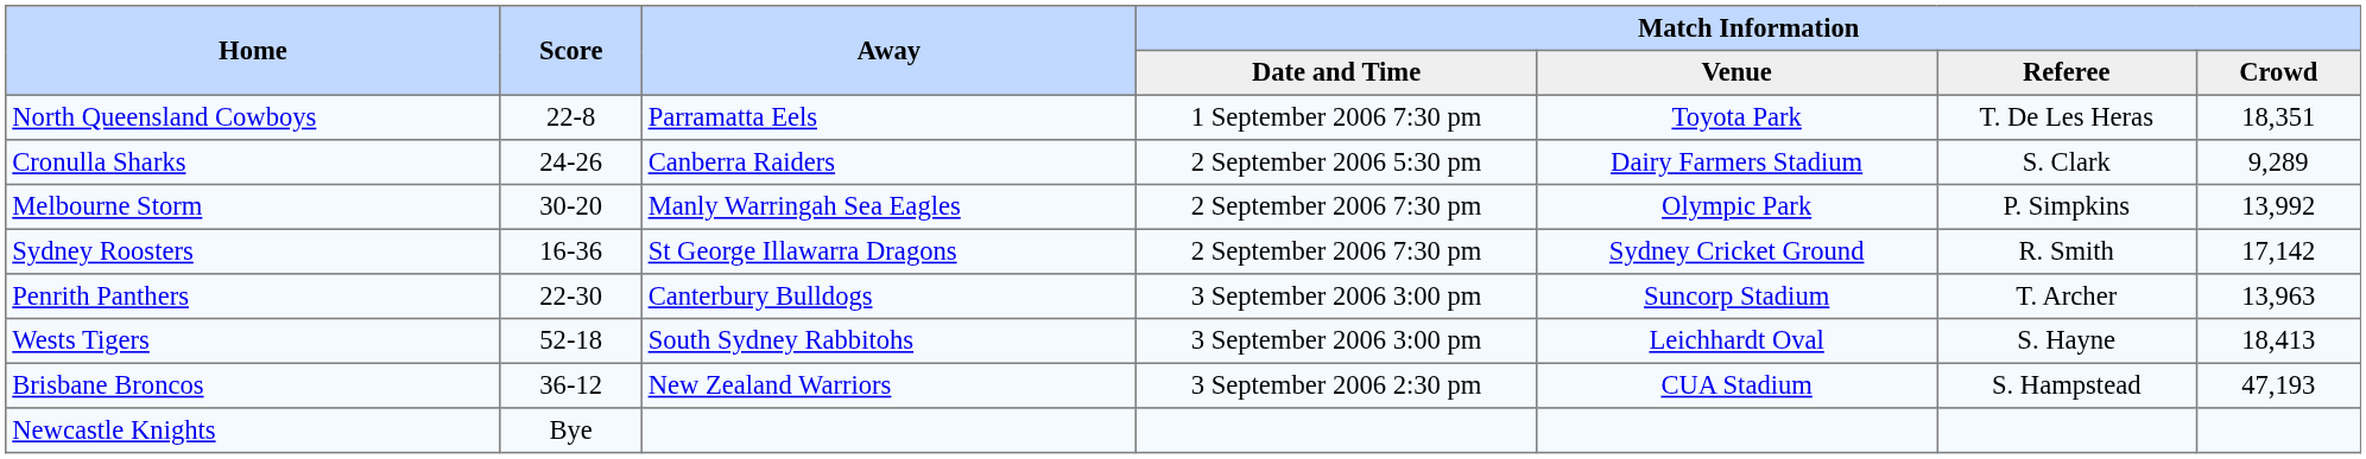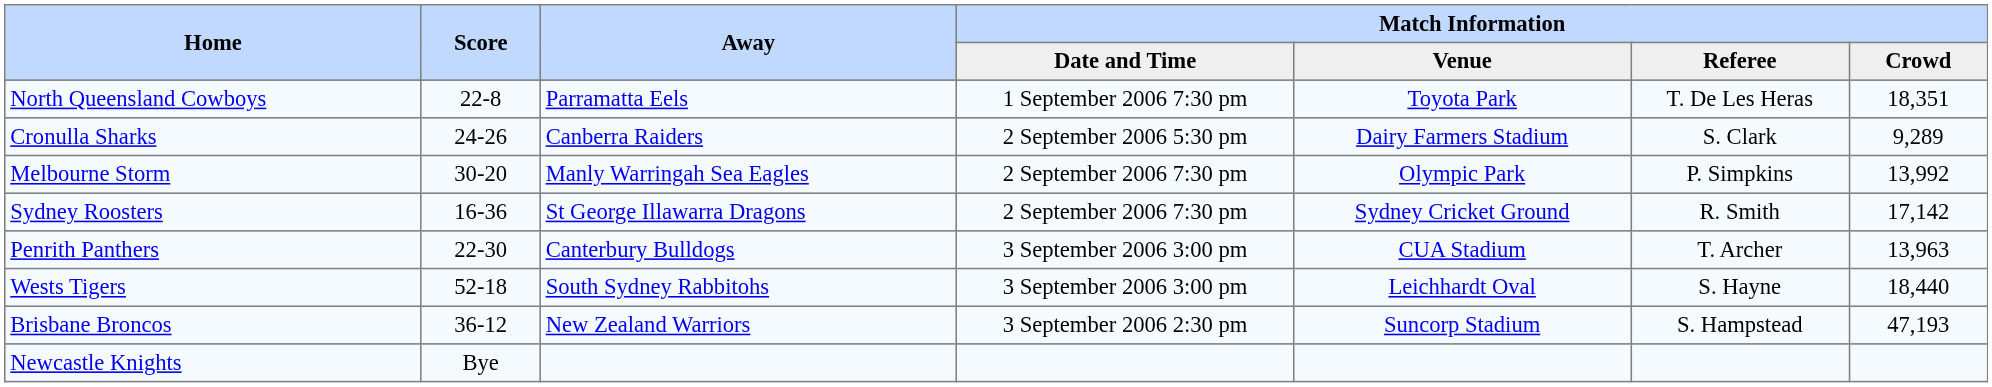Penrith Panthers | Match Information / Venue: Suncorp Stadium -> CUA Stadium
Wests Tigers | Match Information / Crowd: 18,413 -> 18,440
Brisbane Broncos | Match Information / Venue: CUA Stadium -> Suncorp Stadium
